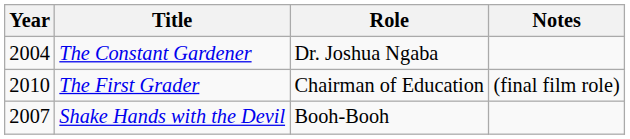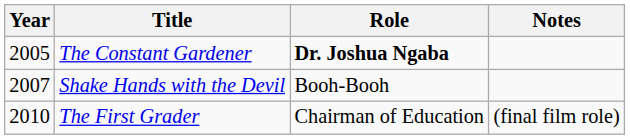The Constant Gardener | Year: 2004 -> 2005
The Constant Gardener | Role: normal -> bold
rows swapped: Shake Hands with the Devil <-> The First Grader
